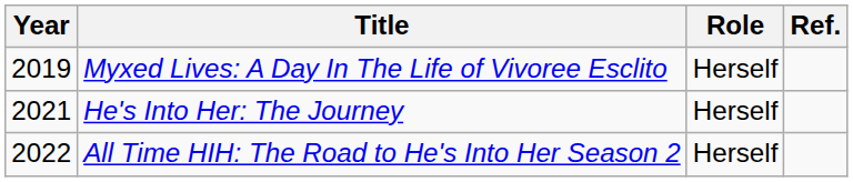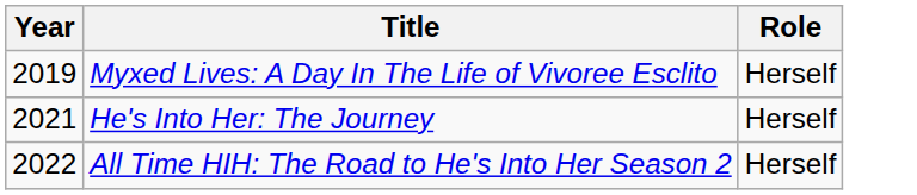- column: Ref.
